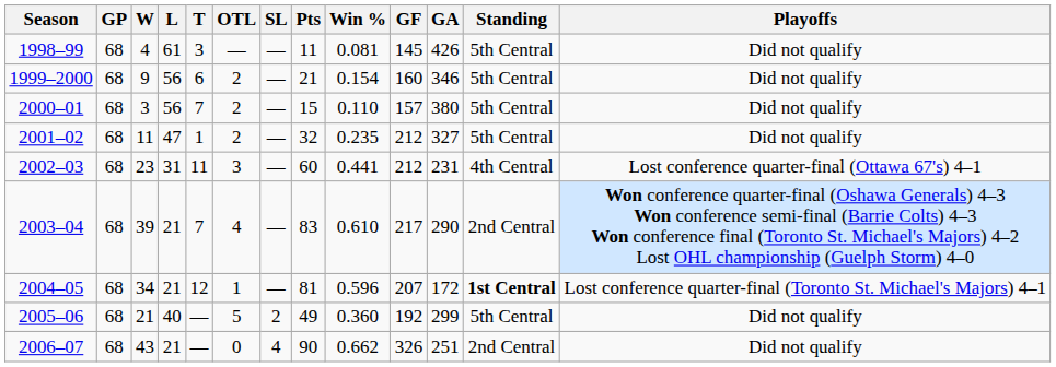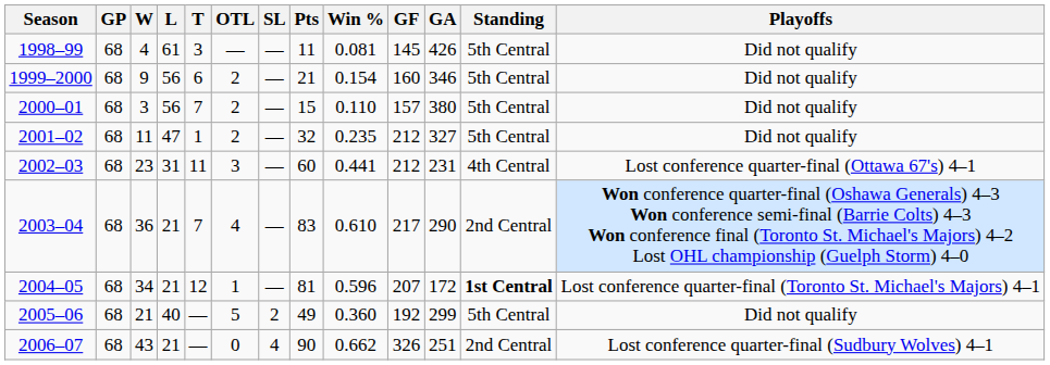2003–04 | W: 39 -> 36
2006–07 | Playoffs: Did not qualify -> Lost conference quarter-final (Sudbury Wolves) 4–1
